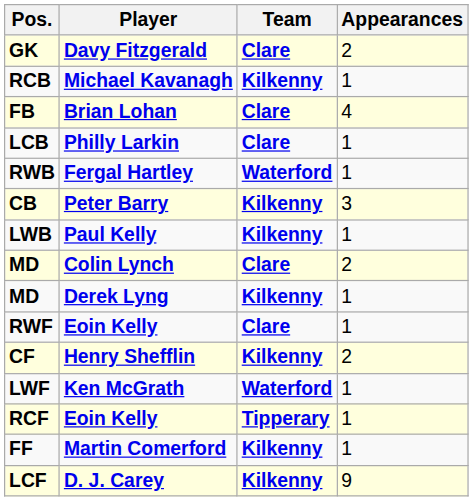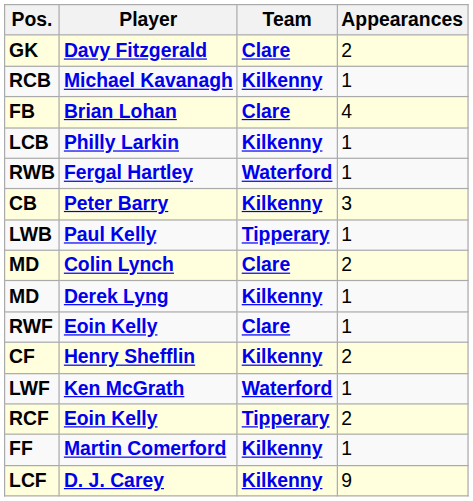LCB | Team: Clare -> Kilkenny
LWB | Team: Kilkenny -> Tipperary
RCF | Appearances: 1 -> 2
